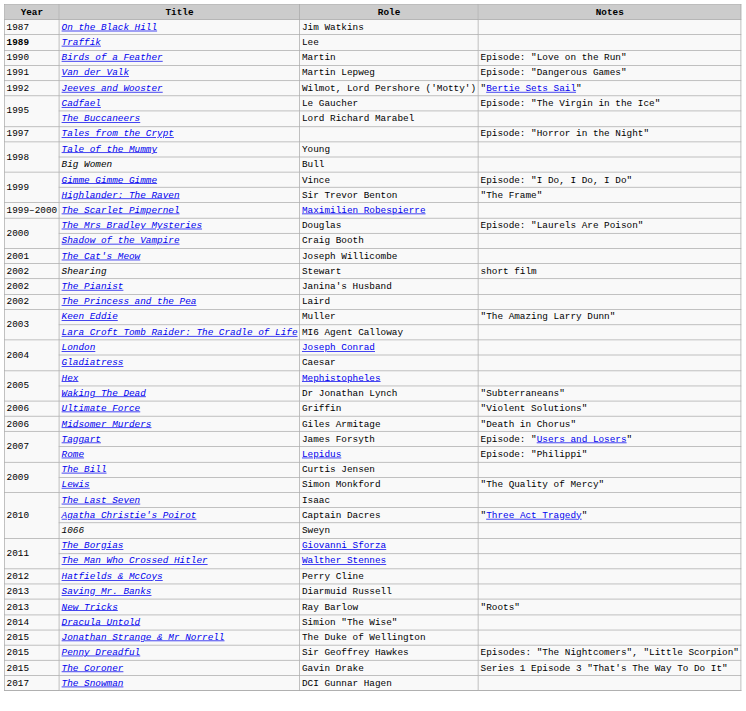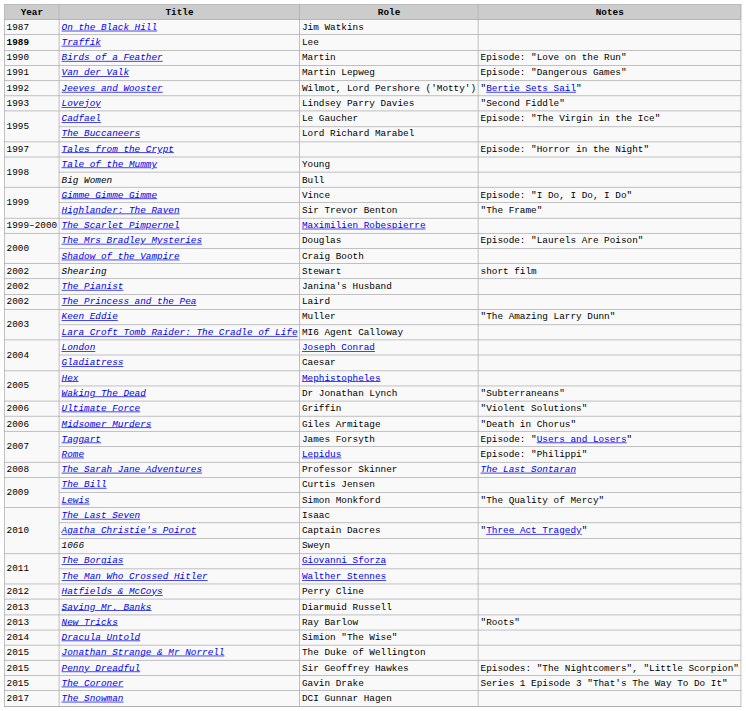+ row: 1993 | Lovejoy | Lindsey Parry Davies | "Second Fiddle"
- row: 2001 | The Cat's Meow | Joseph Willicombe
+ row: 2008 | The Sarah Jane Adventures | Professor Skinner | The Last Sontaran
